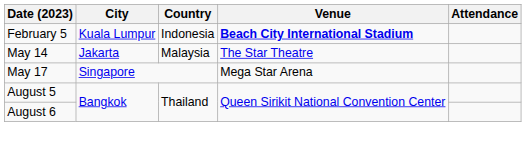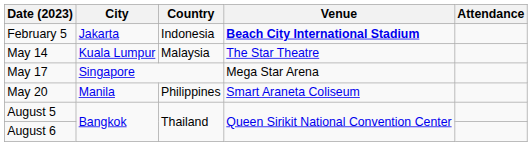February 5 | City: Kuala Lumpur -> Jakarta
May 14 | City: Jakarta -> Kuala Lumpur
+ row: May 20 | Manila | Philippines | Smart Araneta Coliseum
